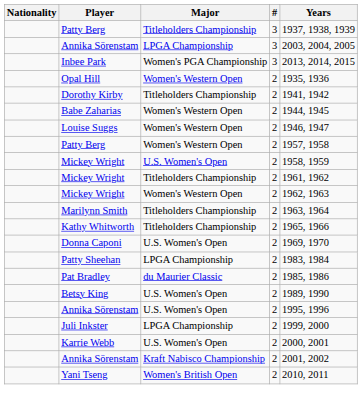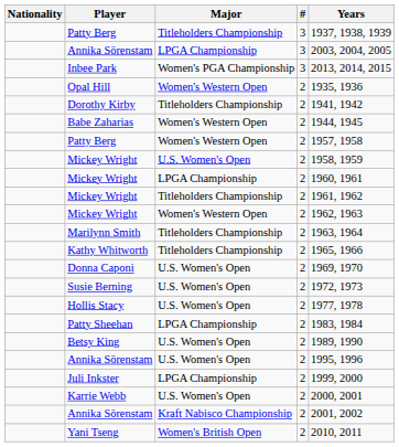- row: Louise Suggs | Women's Western Open | 2 | 1946, 1947
+ row: Mickey Wright | LPGA Championship | 2 | 1960, 1961
+ row: Susie Berning | U.S. Women's Open | 2 | 1972, 1973
+ row: Hollis Stacy | U.S. Women's Open | 2 | 1977, 1978
- row: Pat Bradley | du Maurier Classic | 2 | 1985, 1986
